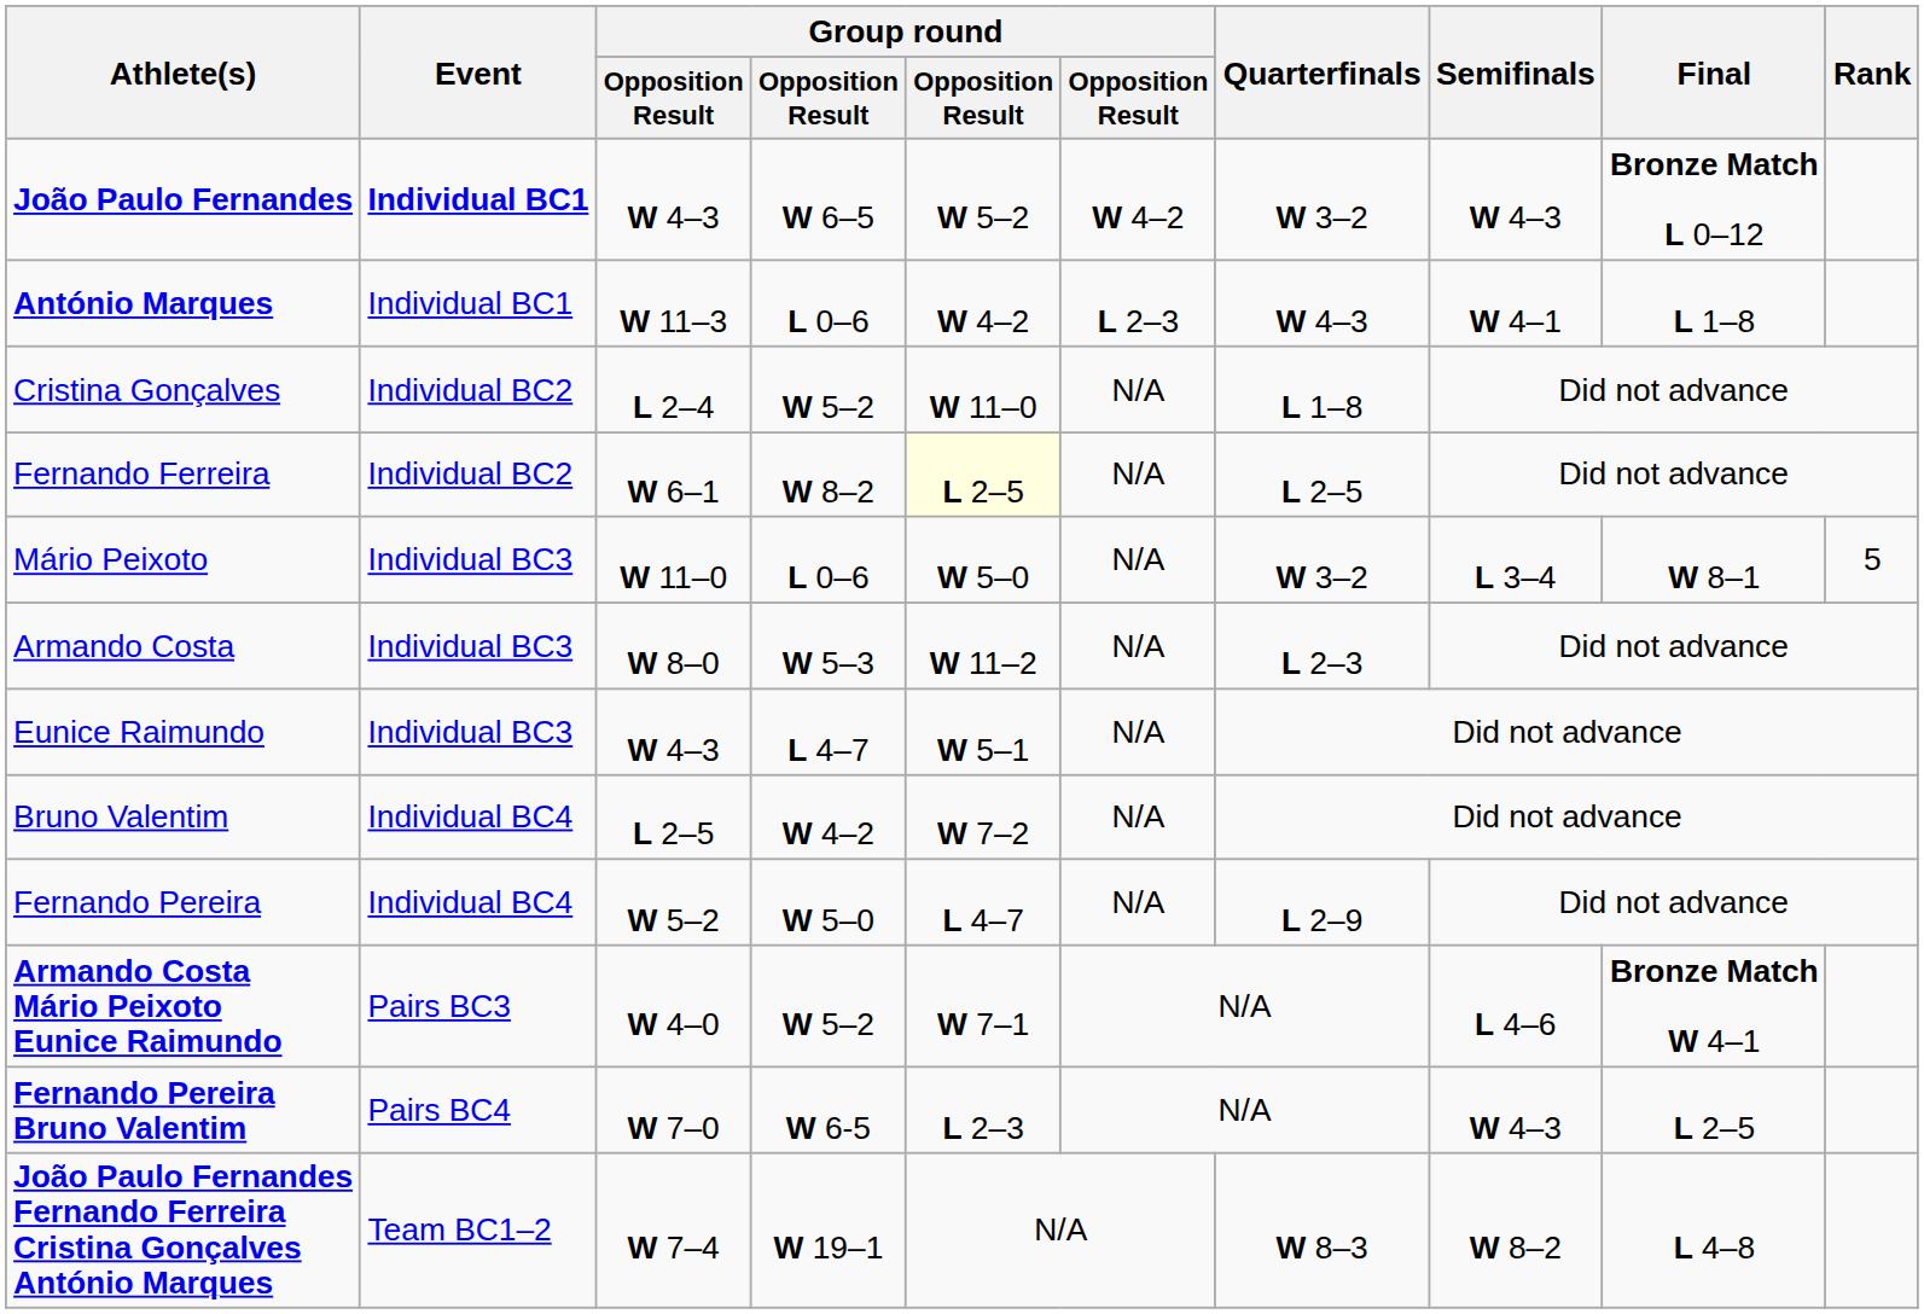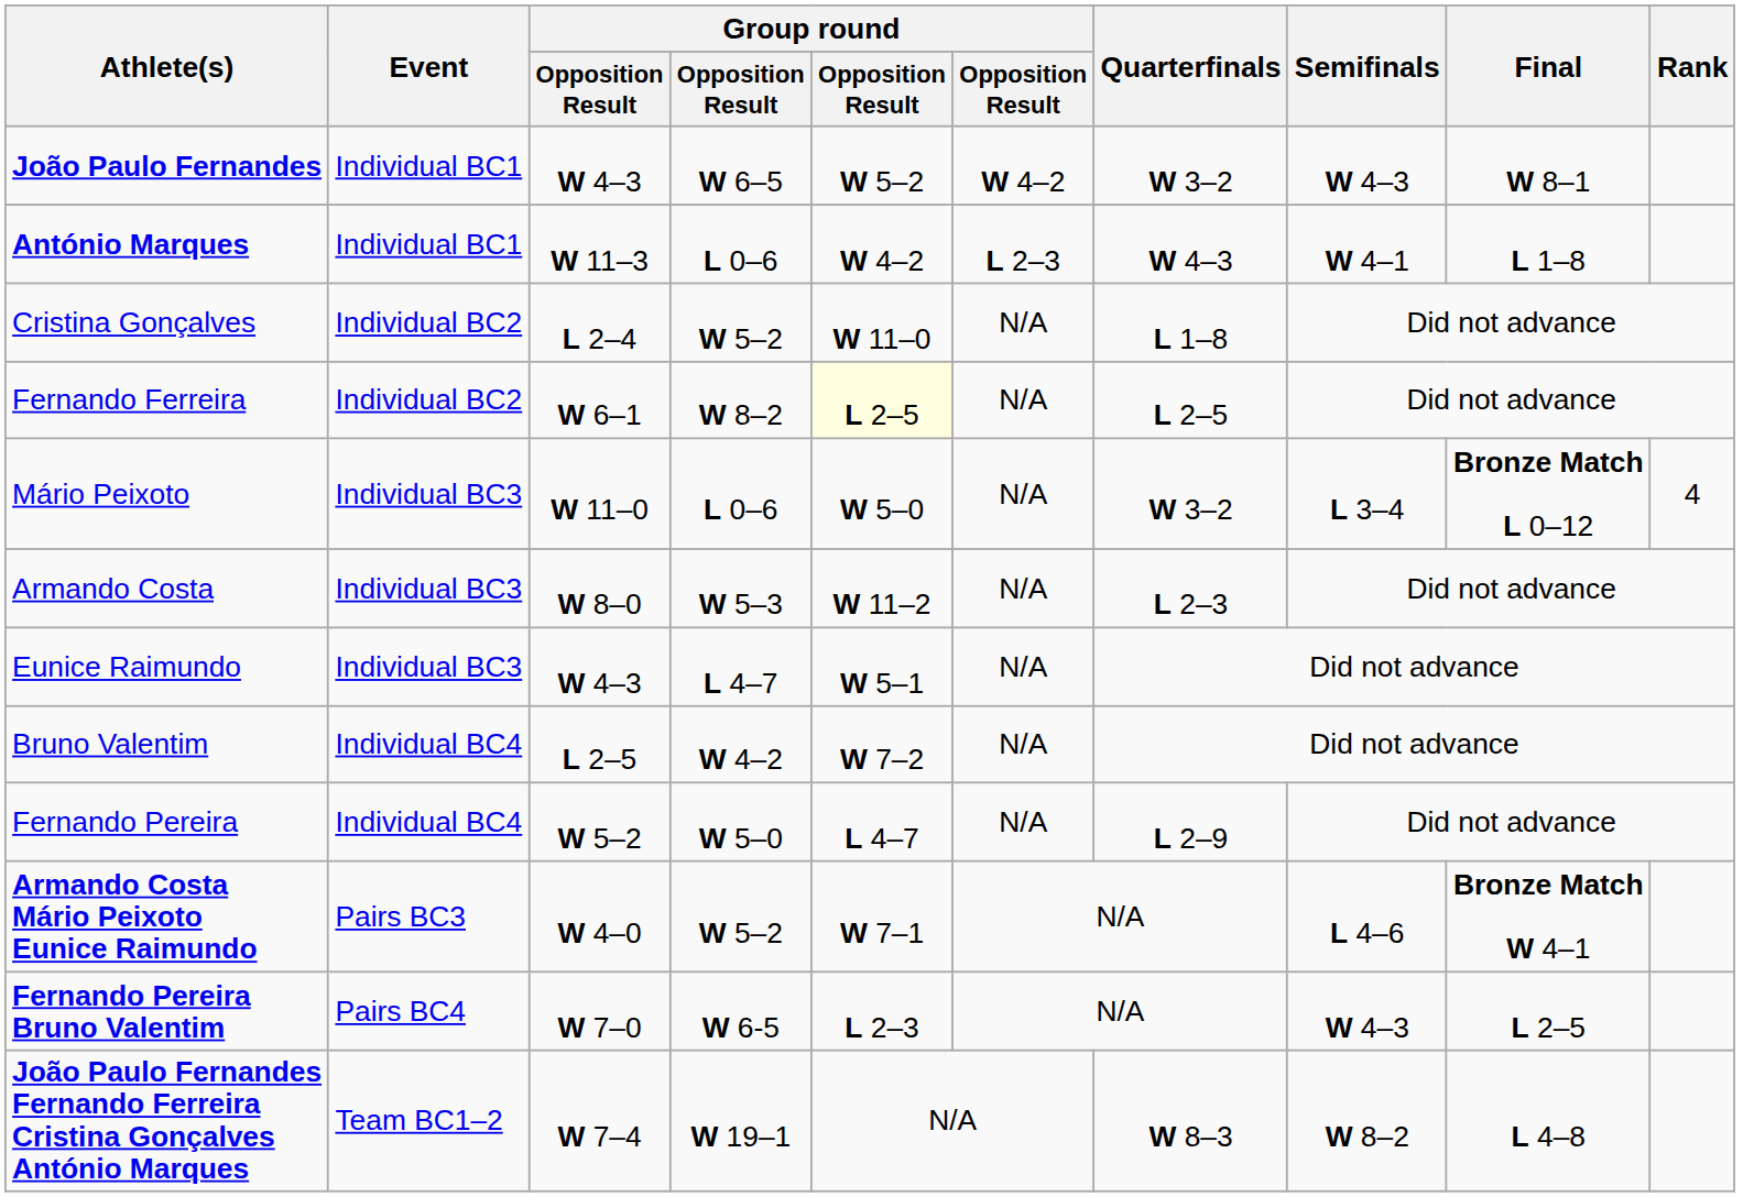João Paulo Fernandes | Event: bold -> normal
João Paulo Fernandes | Final: Bronze Match L 0–12 -> W 8–1
Mário Peixoto | Final: W 8–1 -> Bronze Match L 0–12
Mário Peixoto | Rank: 5 -> 4
